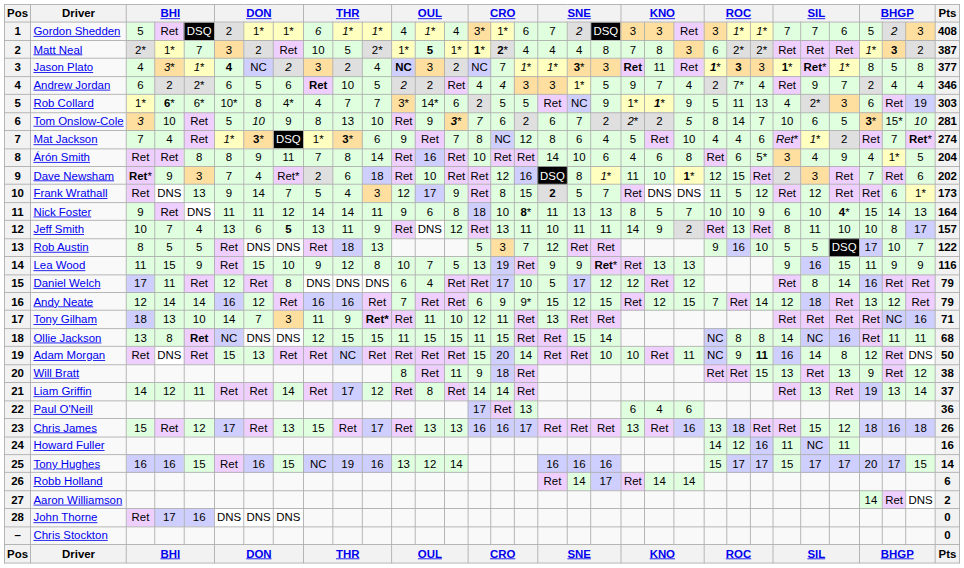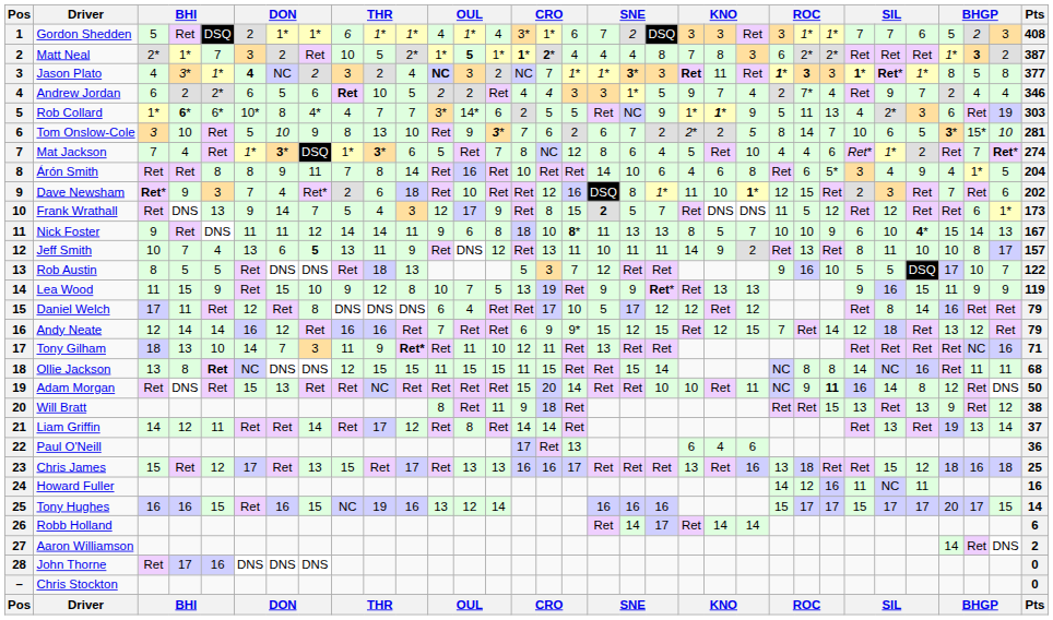Mat Jackson | column 12: 9 -> 5
Nick Foster | Pts: 164 -> 167
Lea Wood | Pts: 116 -> 119
Chris James | Pts: 26 -> 25
